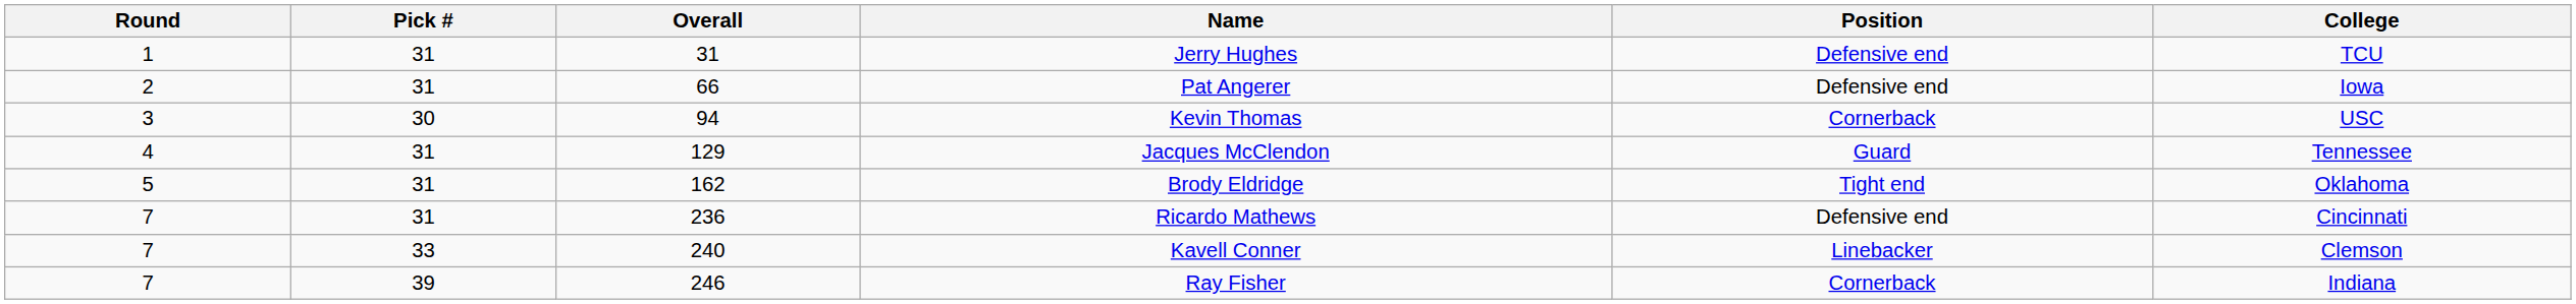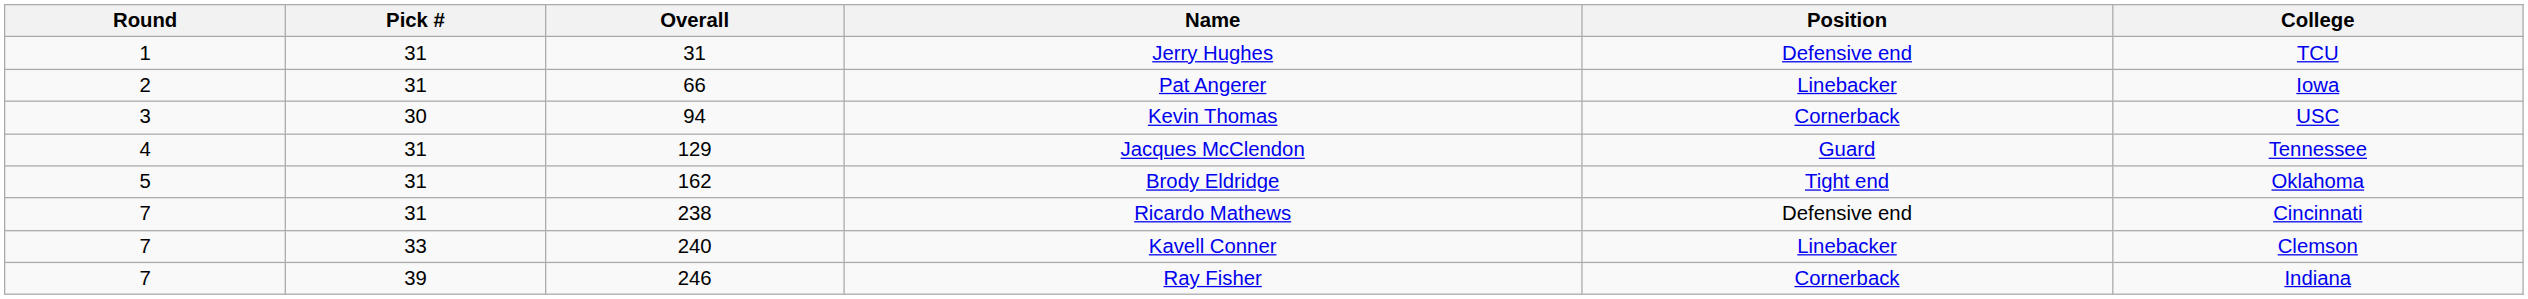Pat Angerer | Position: Defensive end -> Linebacker
Ricardo Mathews | Overall: 236 -> 238
